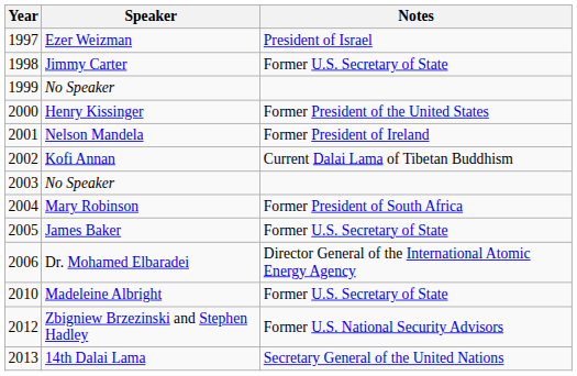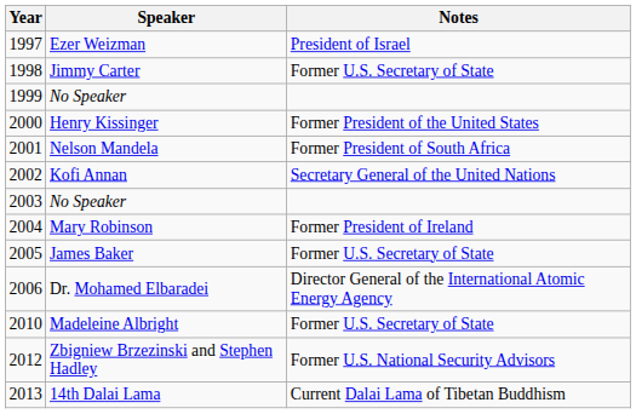Nelson Mandela | Notes: Former President of Ireland -> Former President of South Africa
Kofi Annan | Notes: Current Dalai Lama of Tibetan Buddhism -> Secretary General of the United Nations
Mary Robinson | Notes: Former President of South Africa -> Former President of Ireland
14th Dalai Lama | Notes: Secretary General of the United Nations -> Current Dalai Lama of Tibetan Buddhism
